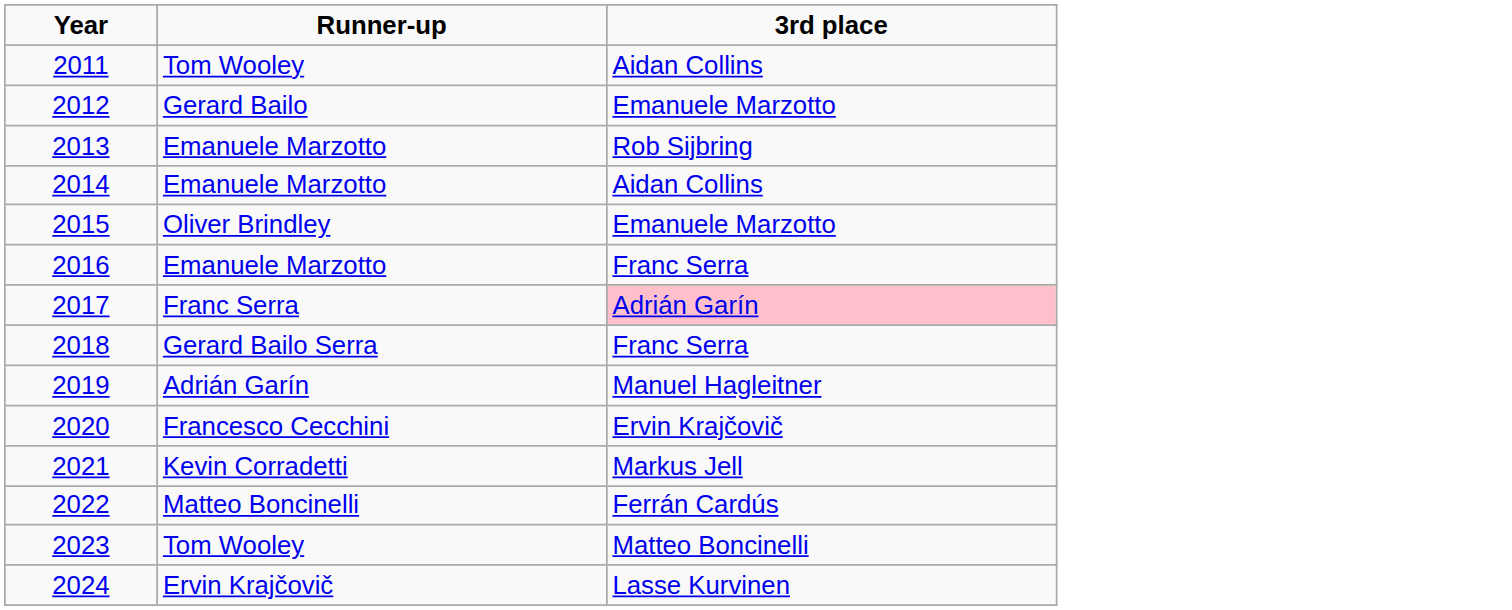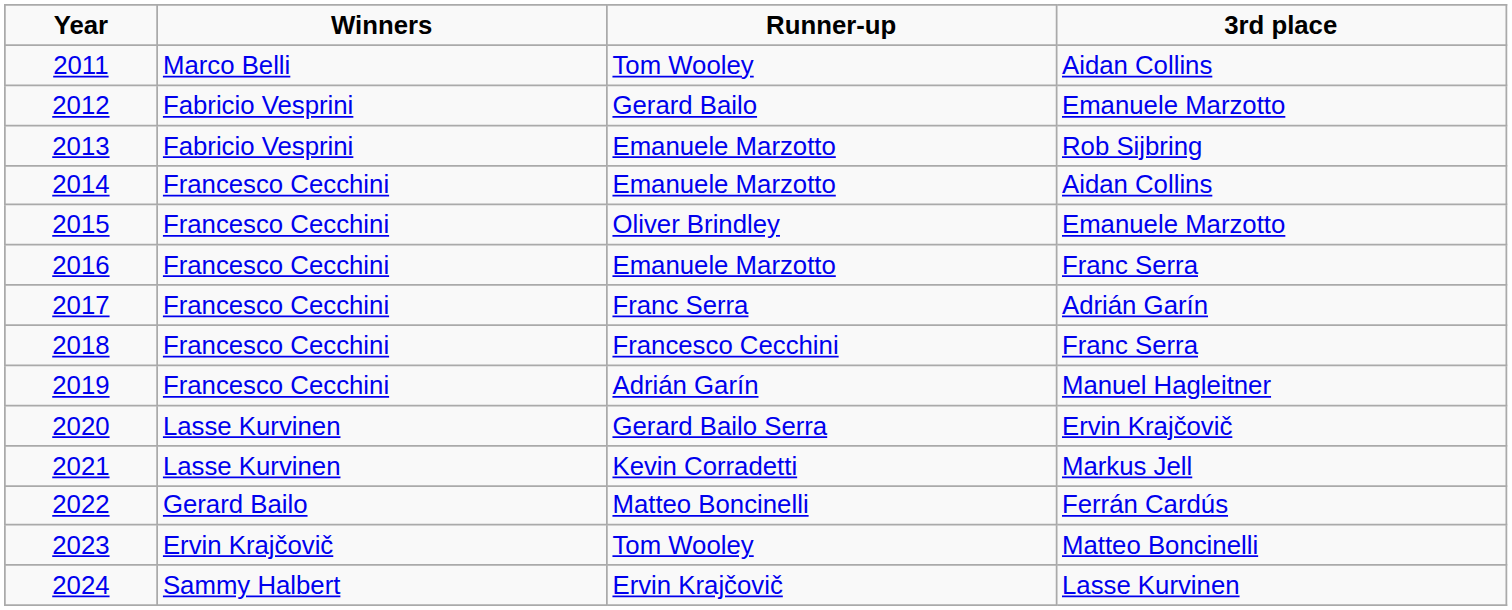+ column: Winners | Marco Belli | Fabricio Vesprini | Fabricio Vesprini | Francesco Cecchini | Francesco Cecchini | Francesco Cecchini | Francesco Cecchini | Francesco Cecchini | Francesco Cecchini | Lasse Kurvinen | Lasse Kurvinen | Gerard Bailo | Ervin Krajčovič | Sammy Halbert
2017 | 3rd place: pink background -> no background
2018 | Runner-up: Gerard Bailo Serra -> Francesco Cecchini
2020 | Runner-up: Francesco Cecchini -> Gerard Bailo Serra
